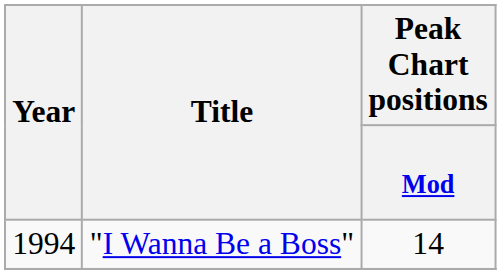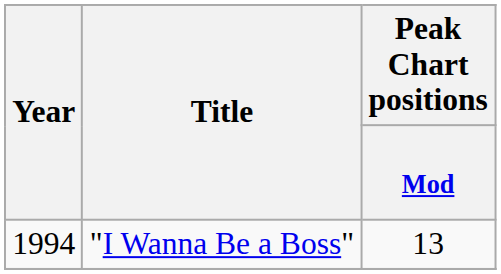"I Wanna Be a Boss" | Peak Chart positions / Mod: 14 -> 13
